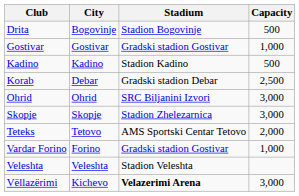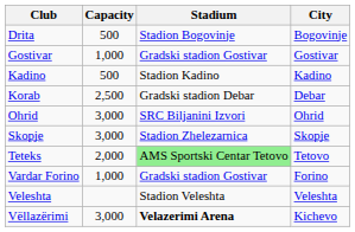columns swapped: City <-> Capacity
Teteks | Stadium: no background -> lightgreen background
